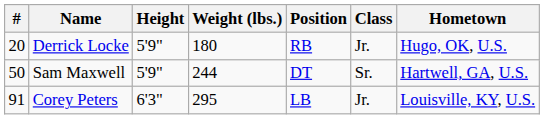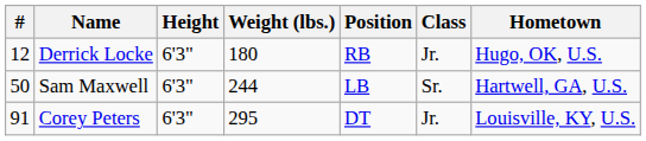Derrick Locke | #: 20 -> 12
Derrick Locke | Height: 5'9" -> 6'3"
Sam Maxwell | Height: 5'9" -> 6'3"
Sam Maxwell | Position: DT -> LB
Corey Peters | Position: LB -> DT
